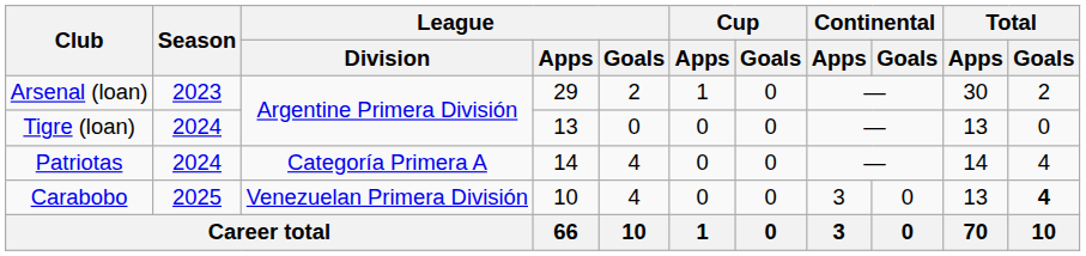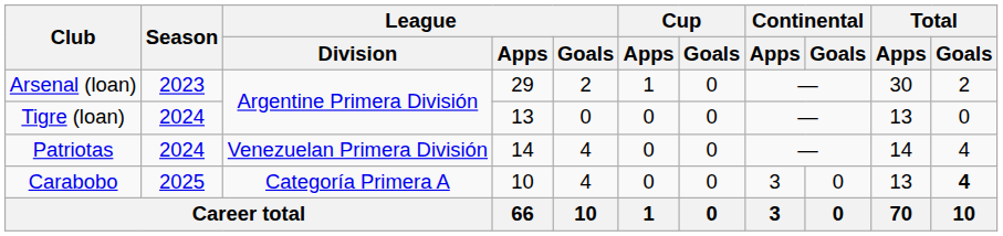Patriotas | League / Division: Categoría Primera A -> Venezuelan Primera División
Carabobo | League / Division: Venezuelan Primera División -> Categoría Primera A
